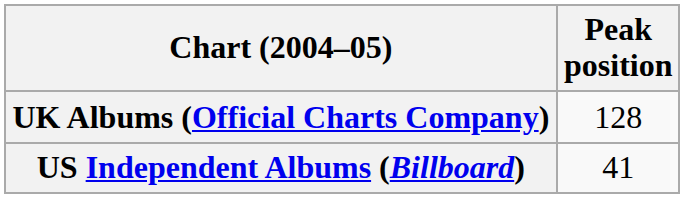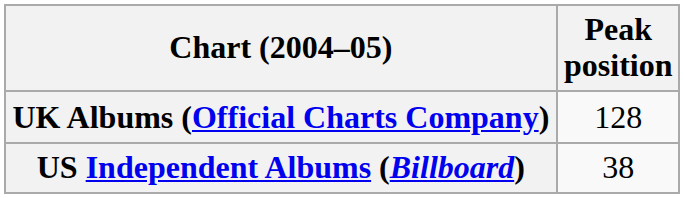US Independent Albums (Billboard) | Peak position: 41 -> 38
